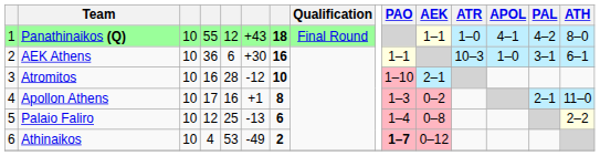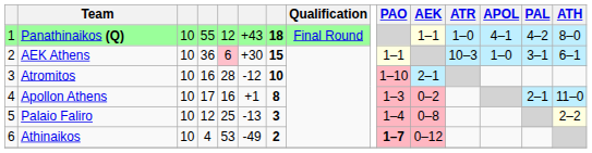AEK Athens | column 5: no background -> pink background
AEK Athens | column 7: 16 -> 15
Palaio Faliro | column 7: 6 -> 3
